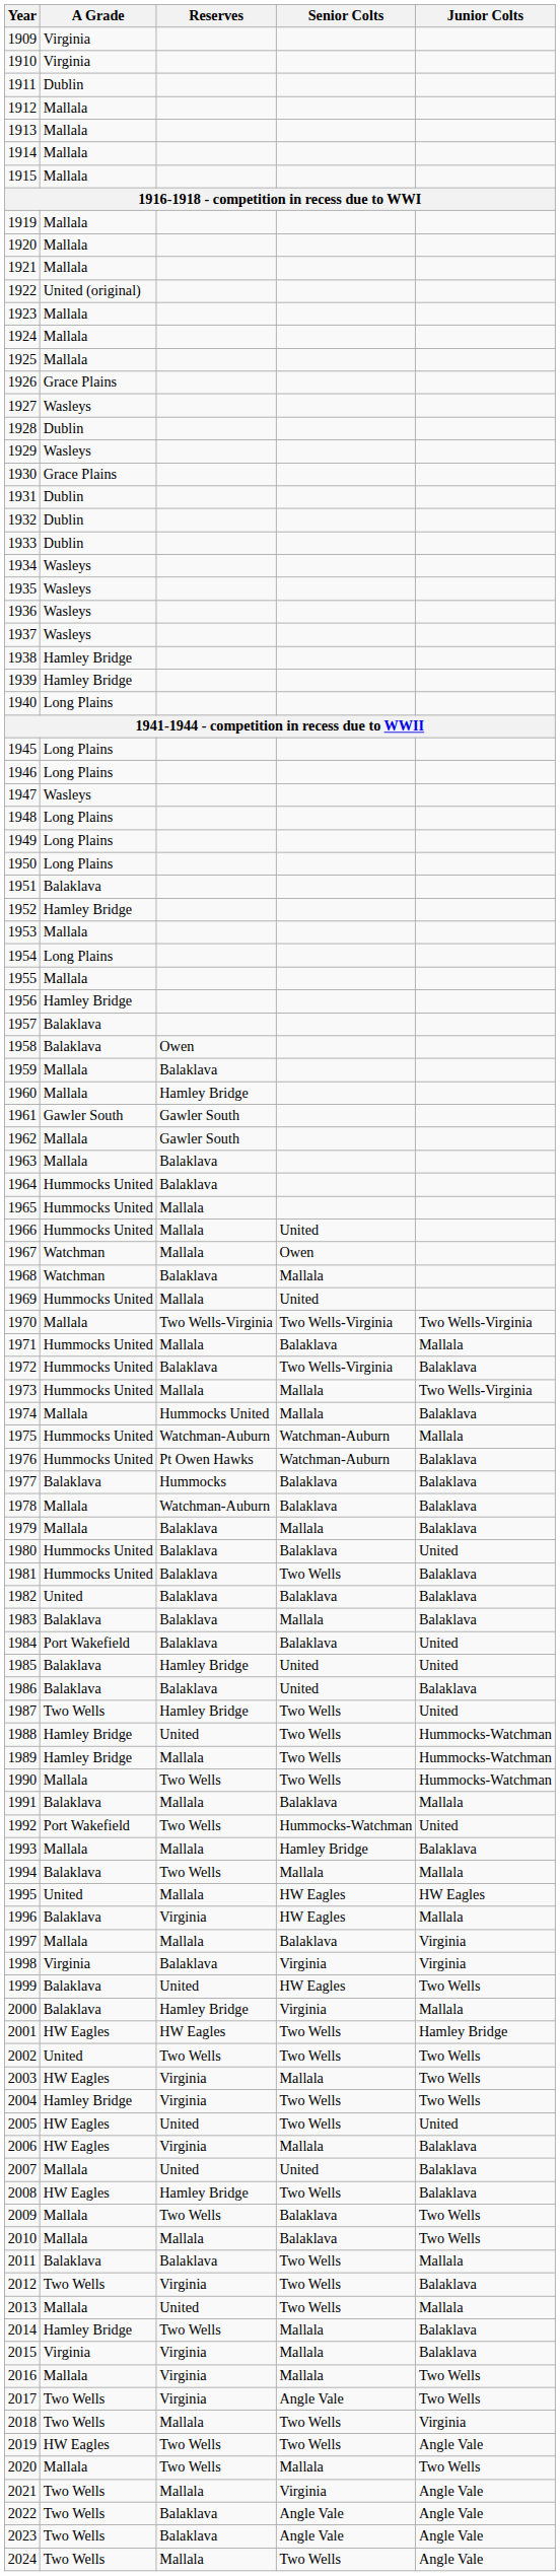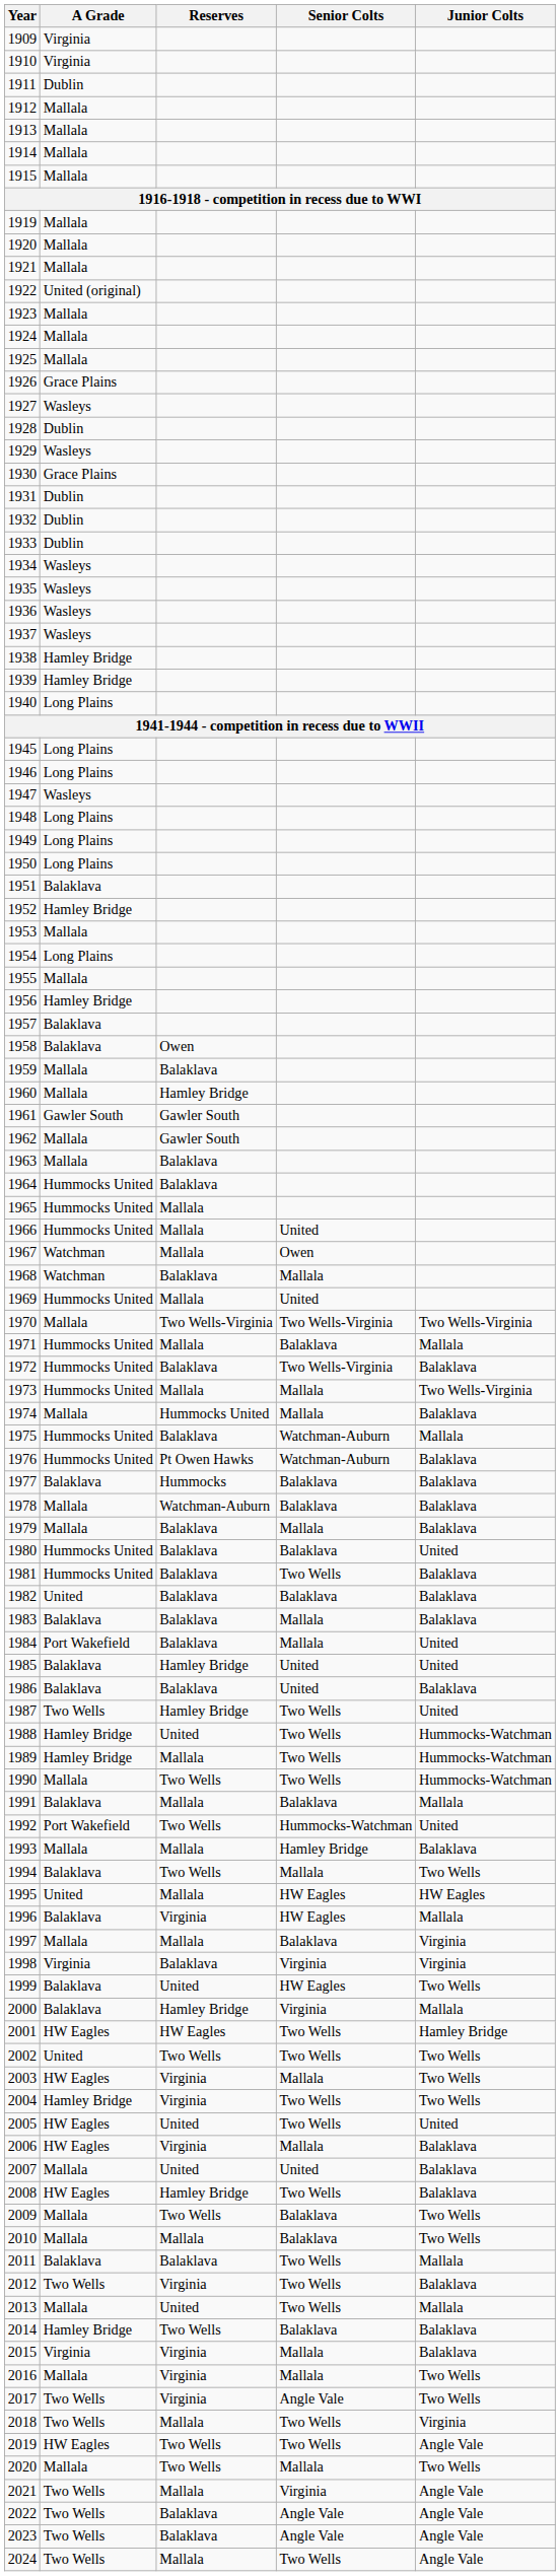1975 | Reserves: Watchman-Auburn -> Balaklava
1984 | Senior Colts: Balaklava -> Mallala
1994 | Junior Colts: Mallala -> Two Wells
2014 | Senior Colts: Mallala -> Balaklava
